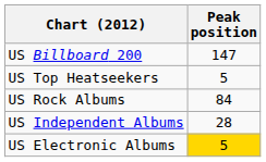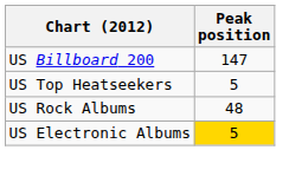US Rock Albums | Peak position: 84 -> 48
- row: US Independent Albums | 28
